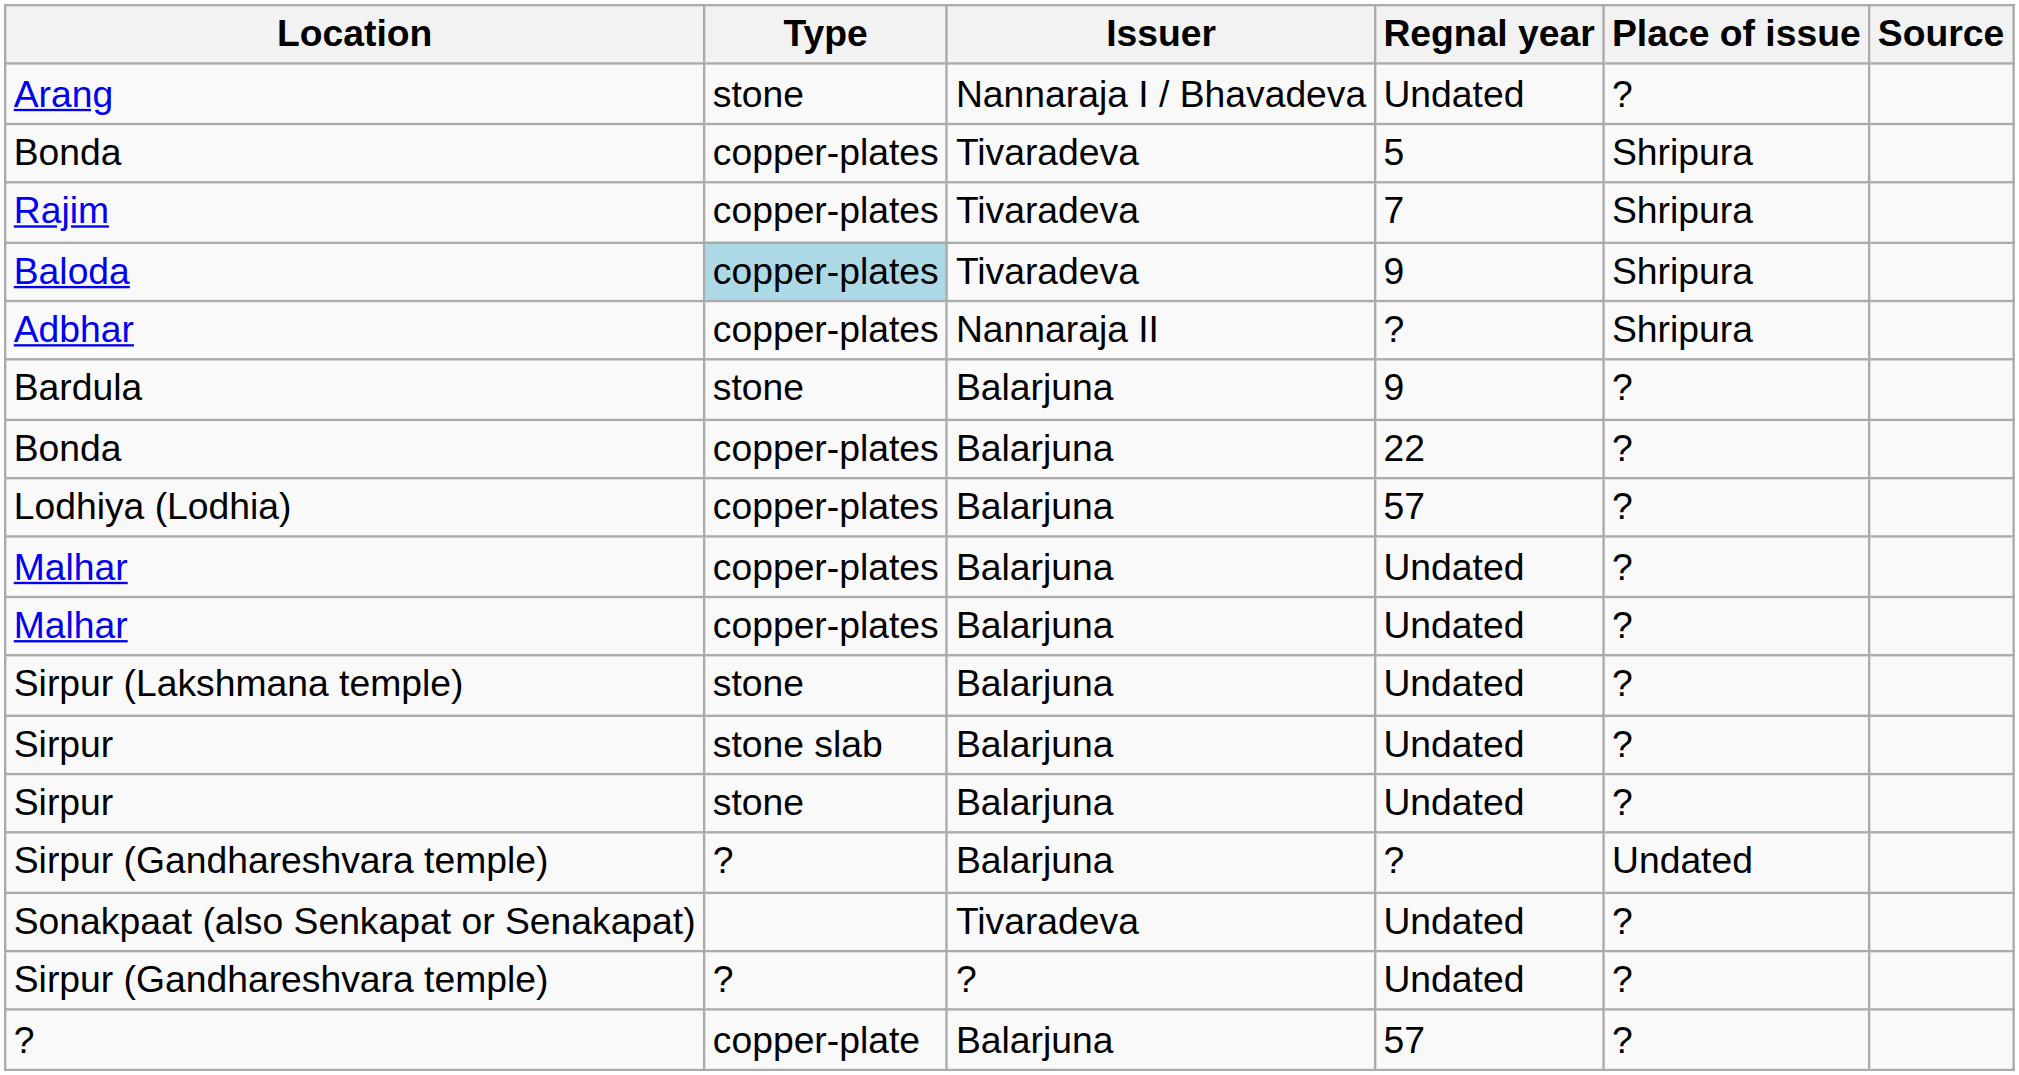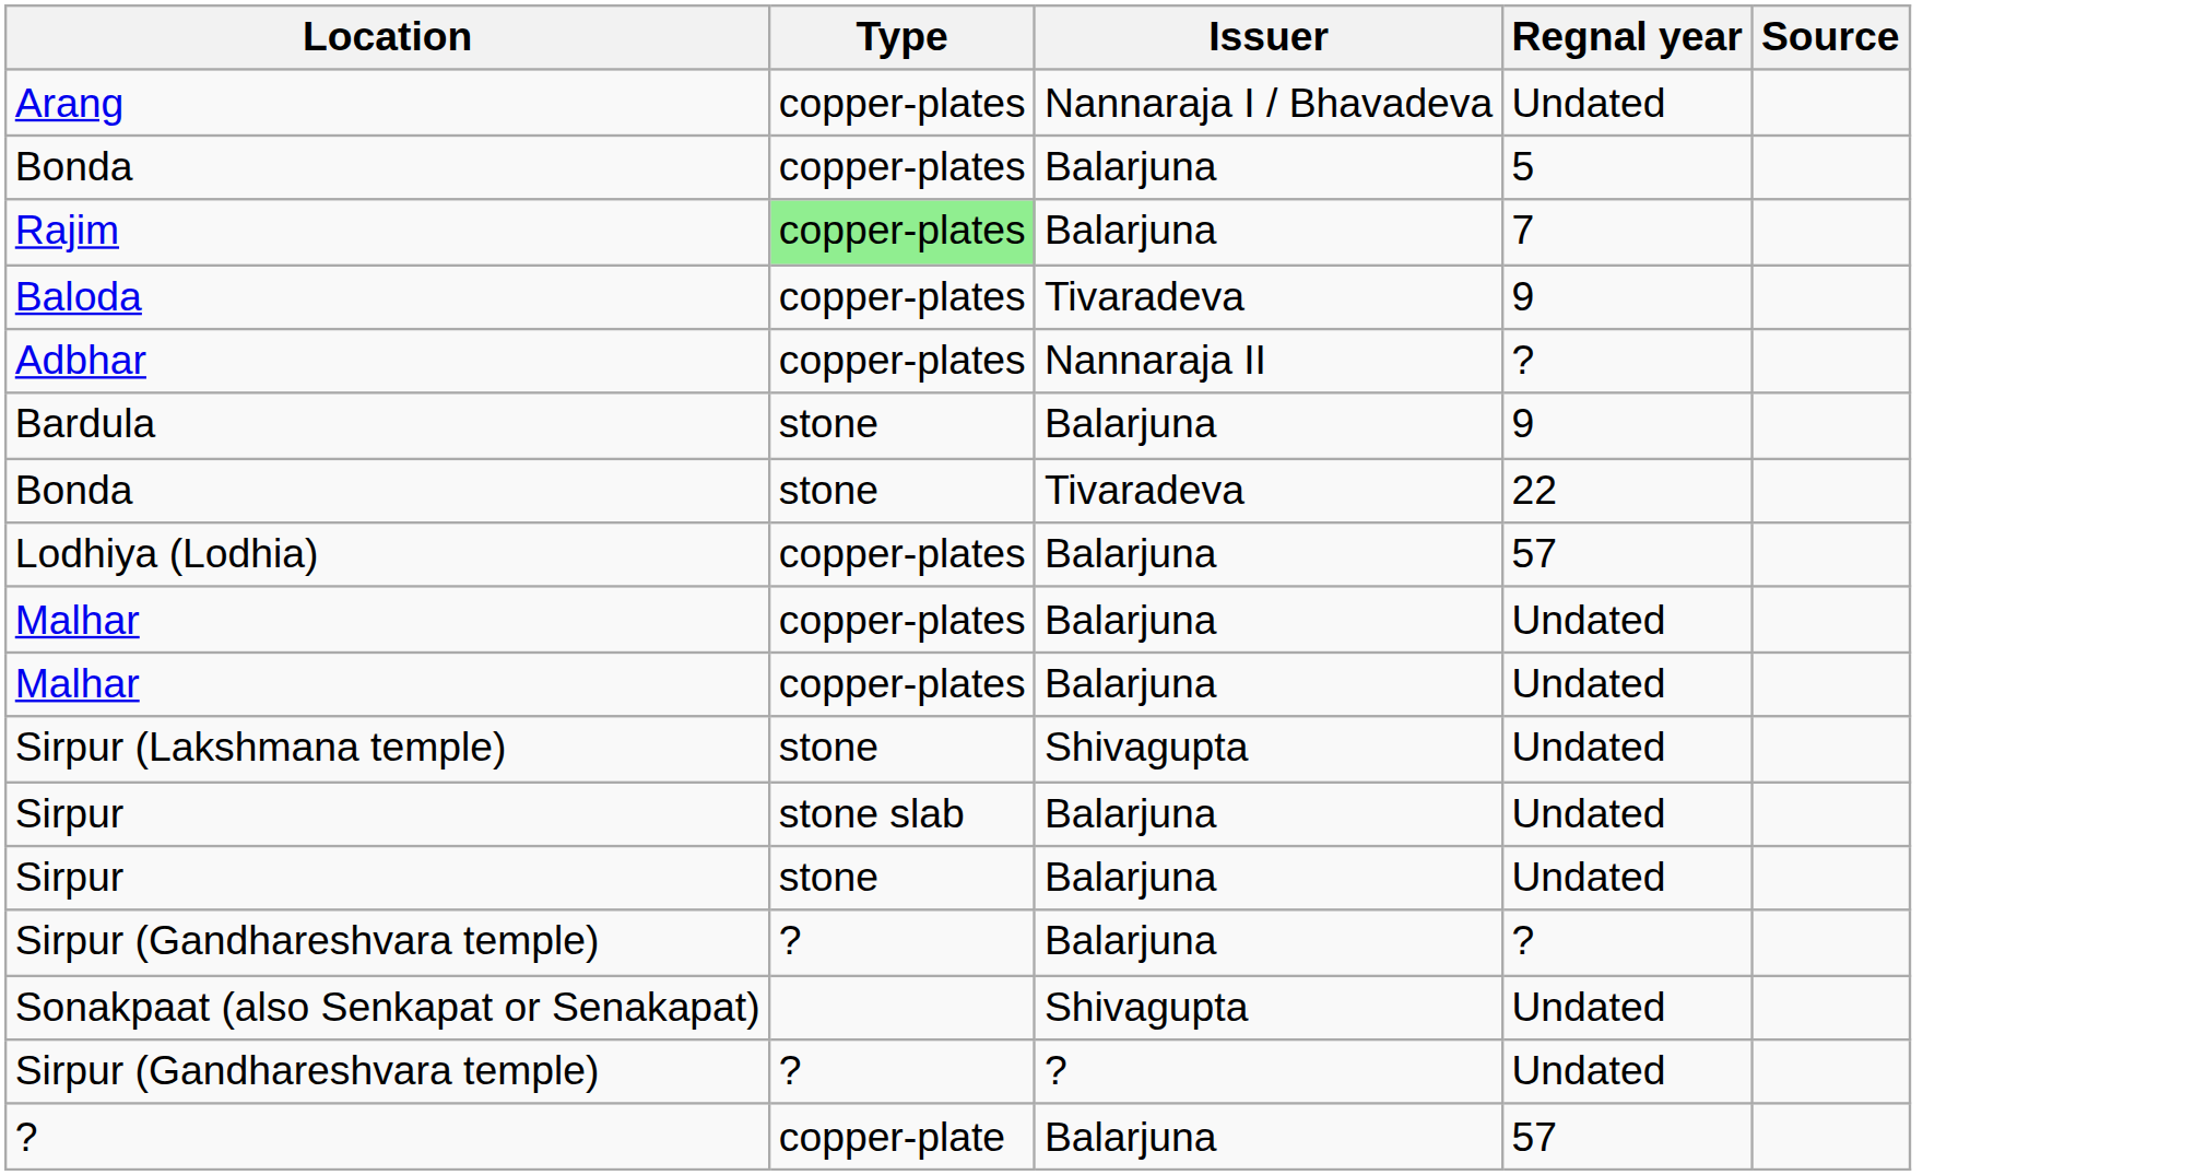- column: Place of issue | ? | Shripura | Shripura | Shripura | Shripura | ? | ? | ? | ? | ? | ? | ? | ? | Undated | ? | ? | ?
Arang | Type: stone -> copper-plates
Bonda / 5 | Issuer: Tivaradeva -> Balarjuna
Rajim | Type: no background -> lightgreen background
Rajim | Issuer: Tivaradeva -> Balarjuna
Baloda | Type: lightblue background -> no background
Bonda / 22 | Type: copper-plates -> stone
Bonda / 22 | Issuer: Balarjuna -> Tivaradeva
Sirpur (Lakshmana temple) | Issuer: Balarjuna -> Shivagupta
Sonakpaat (also Senkapat or Senakapat) | Issuer: Tivaradeva -> Shivagupta
